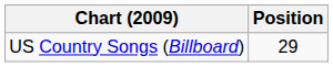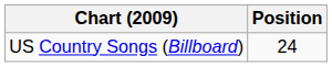US Country Songs (Billboard) | Position: 29 -> 24
